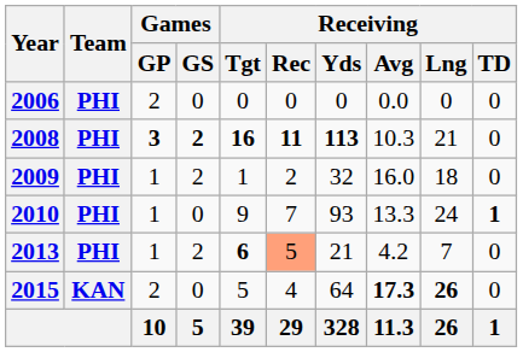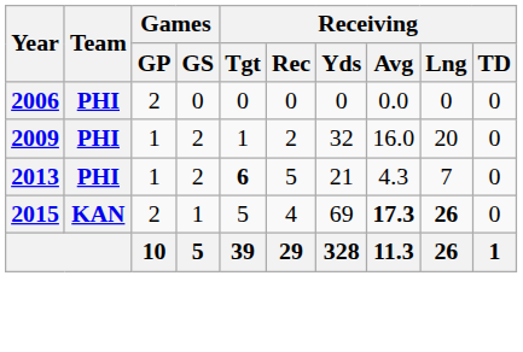- row: 2008 | PHI | 3 | 2 | 16 | 11 | 113 | 10.3 | 21 | 0
2009 | Receiving / Lng: 18 -> 20
- row: 2010 | PHI | 1 | 0 | 9 | 7 | 93 | 13.3 | 24 | 1
2013 | Receiving / Rec: lightsalmon background -> no background
2013 | Receiving / Avg: 4.2 -> 4.3
2015 | Games / GS: 0 -> 1
2015 | Receiving / Yds: 64 -> 69
